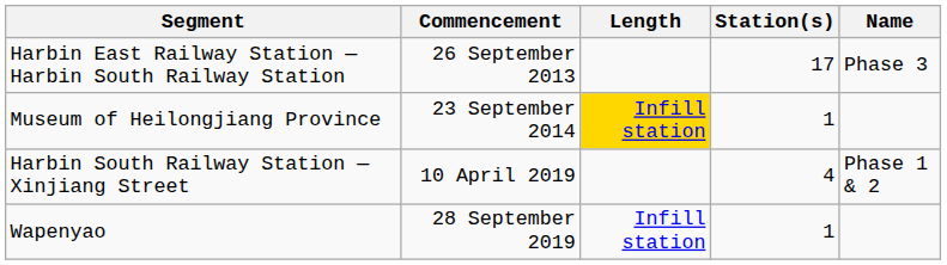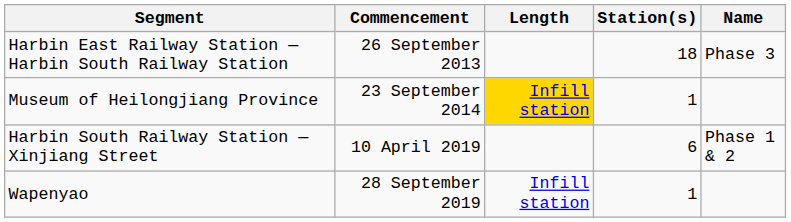Harbin East Railway Station — Harbin South Railway Station | Station(s): 17 -> 18
Harbin South Railway Station — Xinjiang Street | Station(s): 4 -> 6
